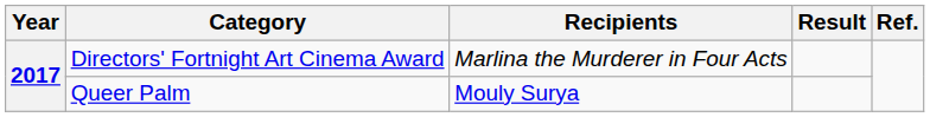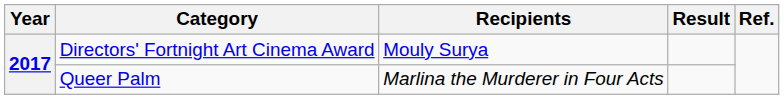Directors' Fortnight Art Cinema Award | Recipients: Marlina the Murderer in Four Acts -> Mouly Surya
Queer Palm | Recipients: Mouly Surya -> Marlina the Murderer in Four Acts
